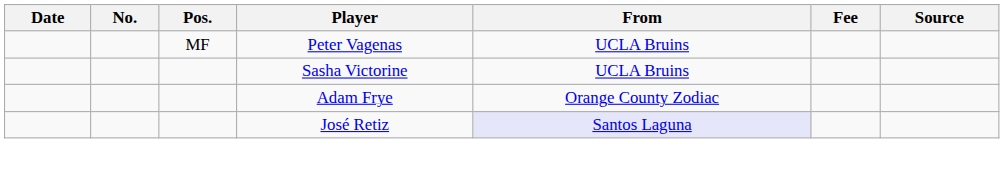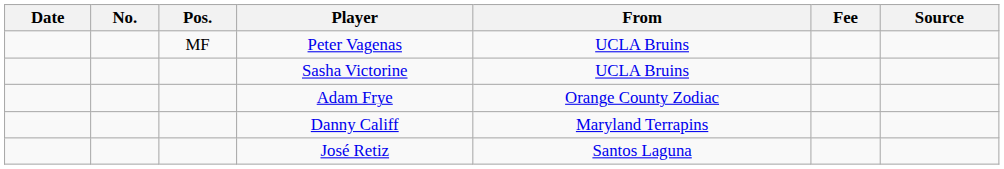+ row: Danny Califf | Maryland Terrapins
José Retiz | From: lavender background -> no background
